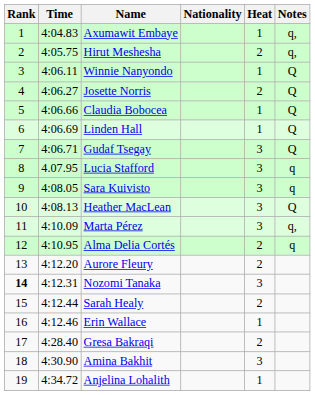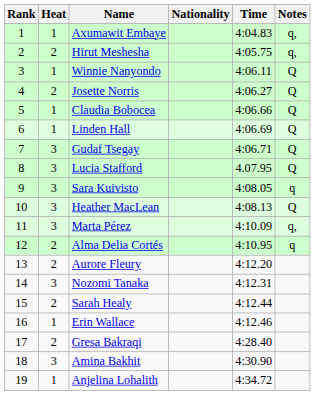columns swapped: Heat <-> Time
Lucia Stafford | Notes: q -> Q
Nozomi Tanaka | Rank: bold -> normal
